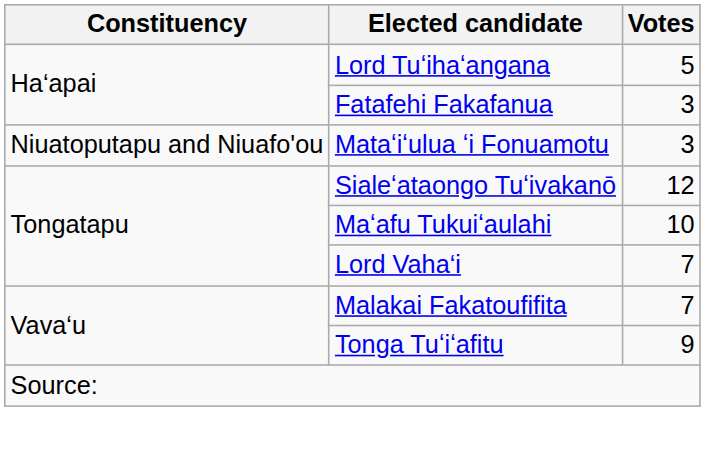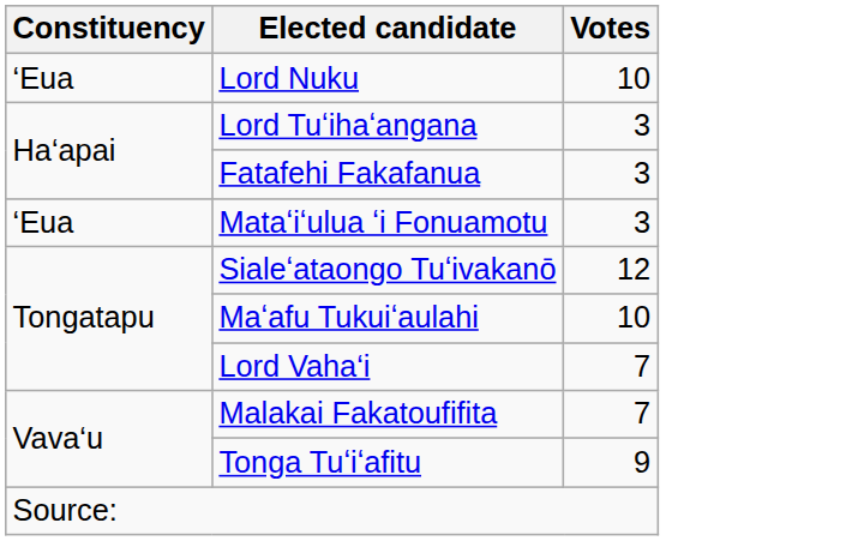+ row: ‘Eua | Lord Nuku | 10
Lord Tuʻihaʻangana | Votes: 5 -> 3
Mataʻiʻulua ʻi Fonuamotu | Constituency: Niuatoputapu and Niuafo'ou -> ‘Eua
